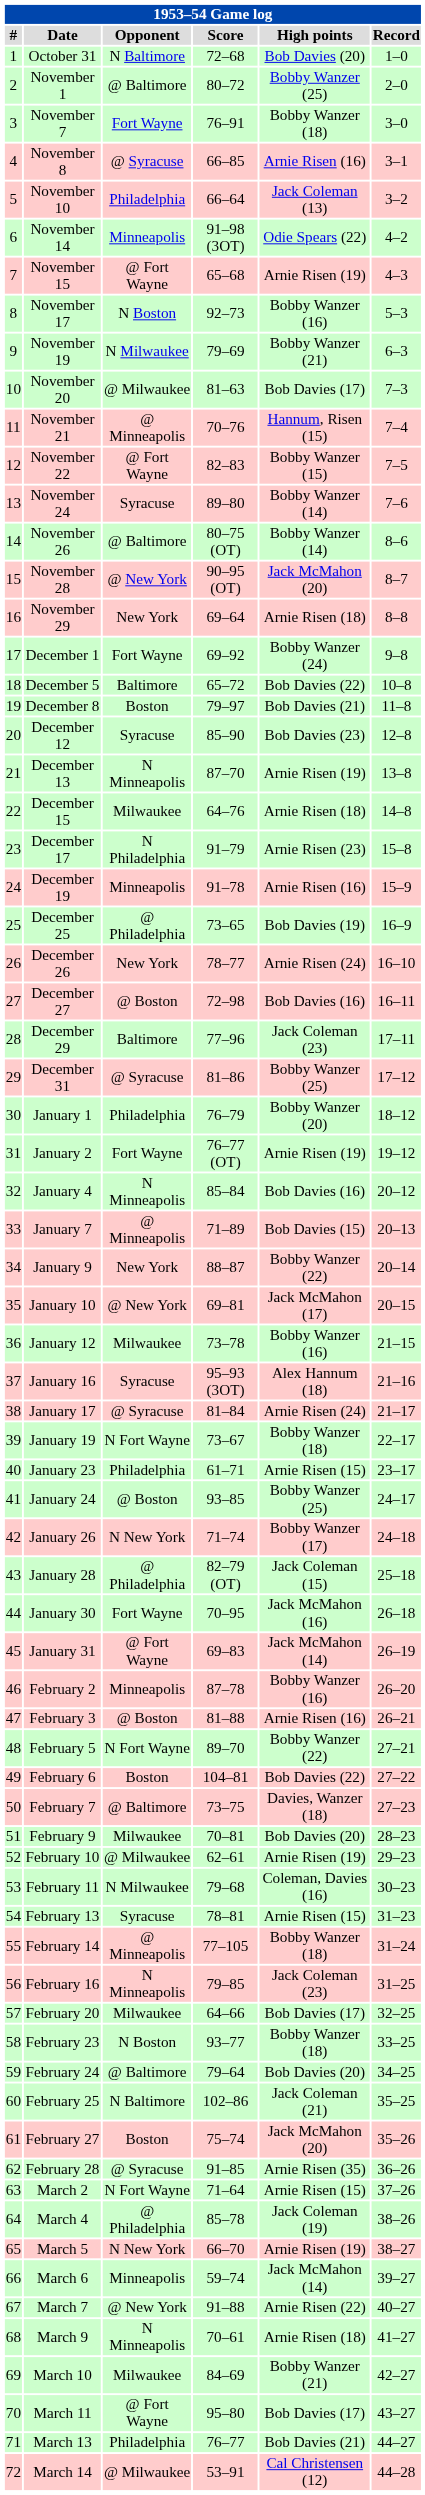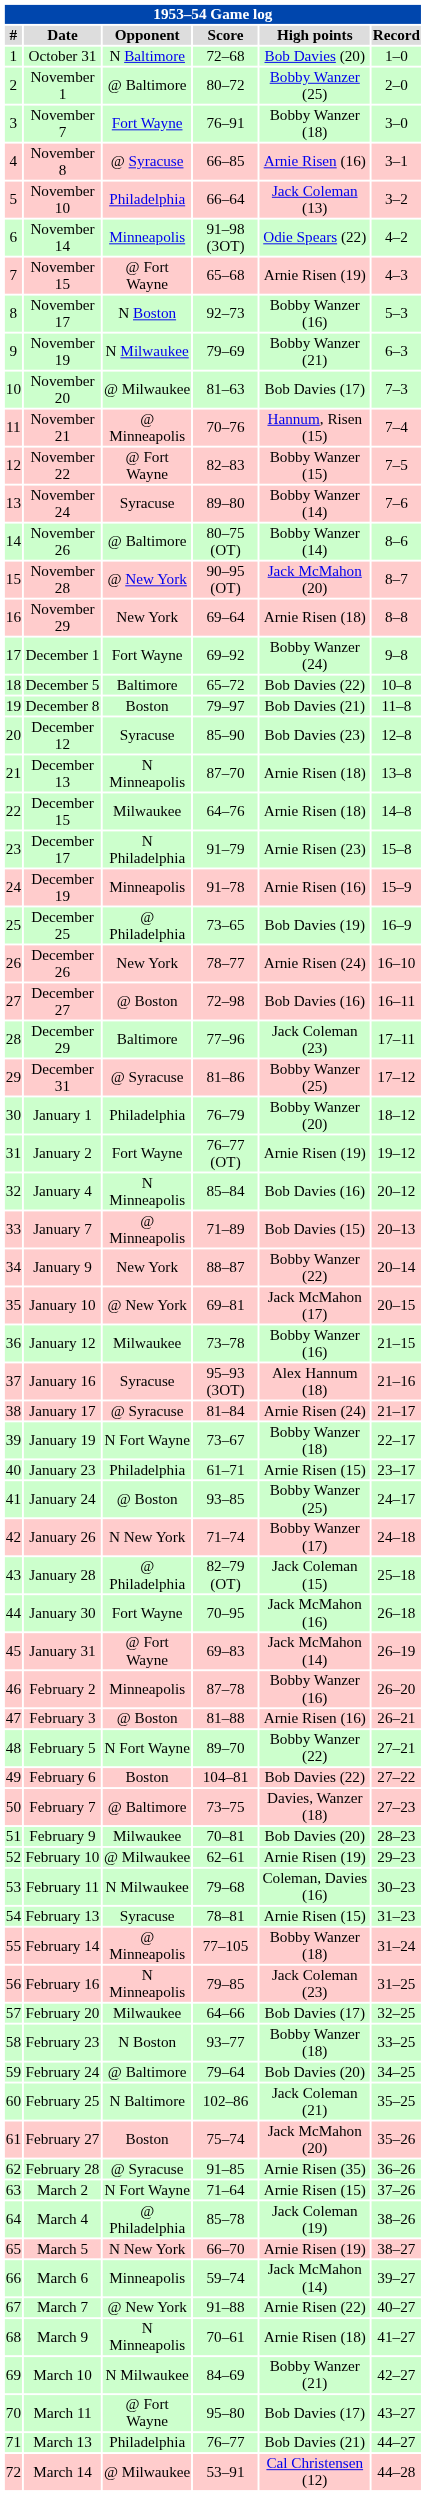December 13 | High points: Arnie Risen (19) -> Arnie Risen (18)
March 10 | Opponent: Milwaukee -> N Milwaukee
